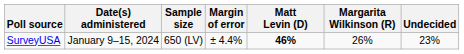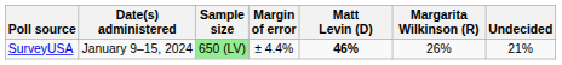SurveyUSA | Sample size: no background -> lightgreen background
SurveyUSA | Undecided: 23% -> 21%
